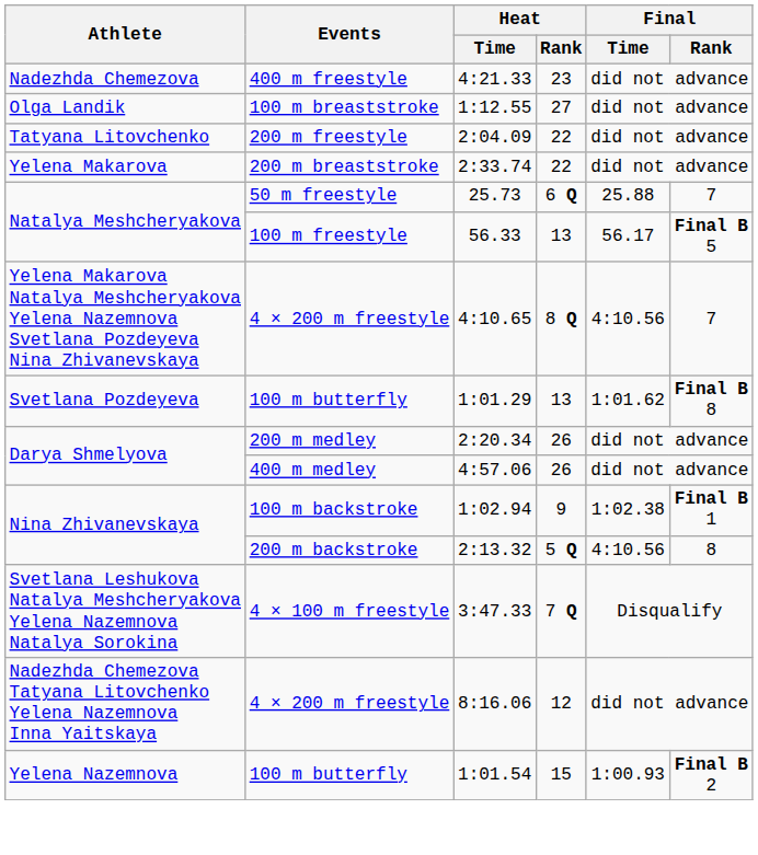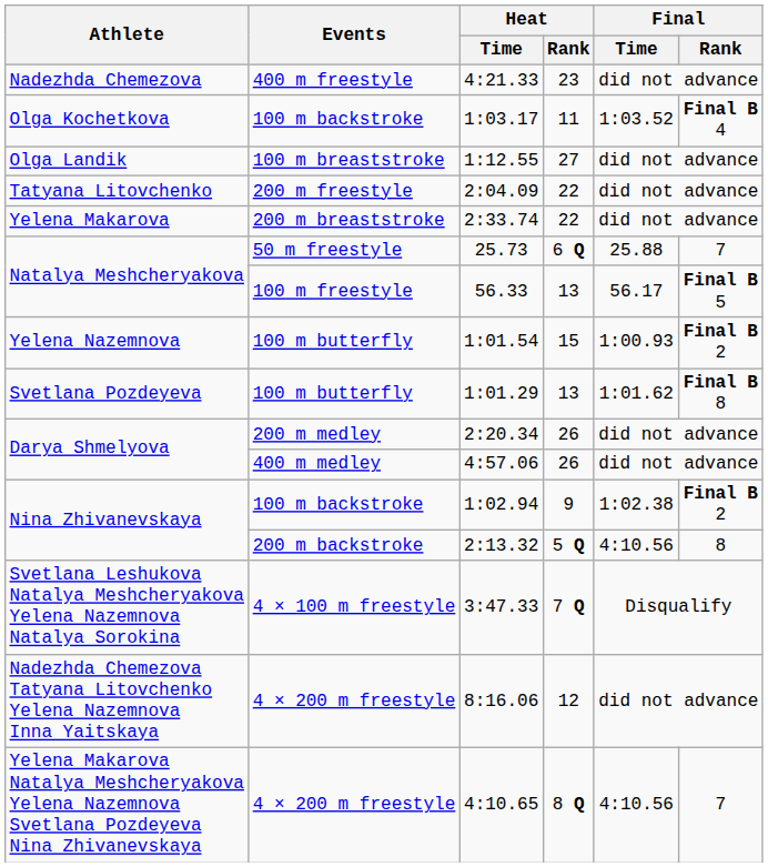+ row: Olga Kochetkova | 100 m backstroke | 1:03.17 | 11 | 1:03.52 | Final B 4
rows swapped: 1:01.54 <-> 4:10.65
1:02.94 | Final / Rank: Final B 1 -> Final B 2
